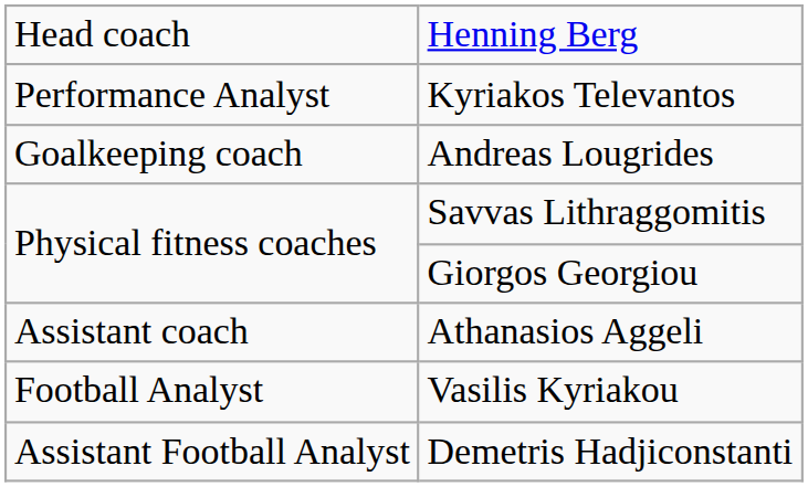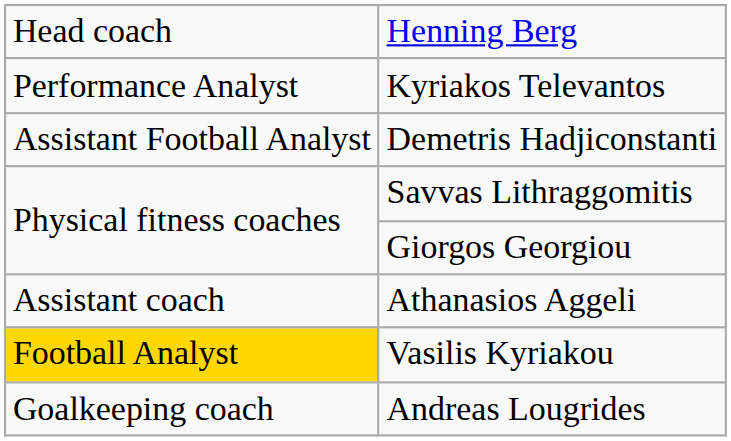rows swapped: Andreas Lougrides <-> Demetris Hadjiconstanti
Vasilis Kyriakou | column 1: no background -> gold background
